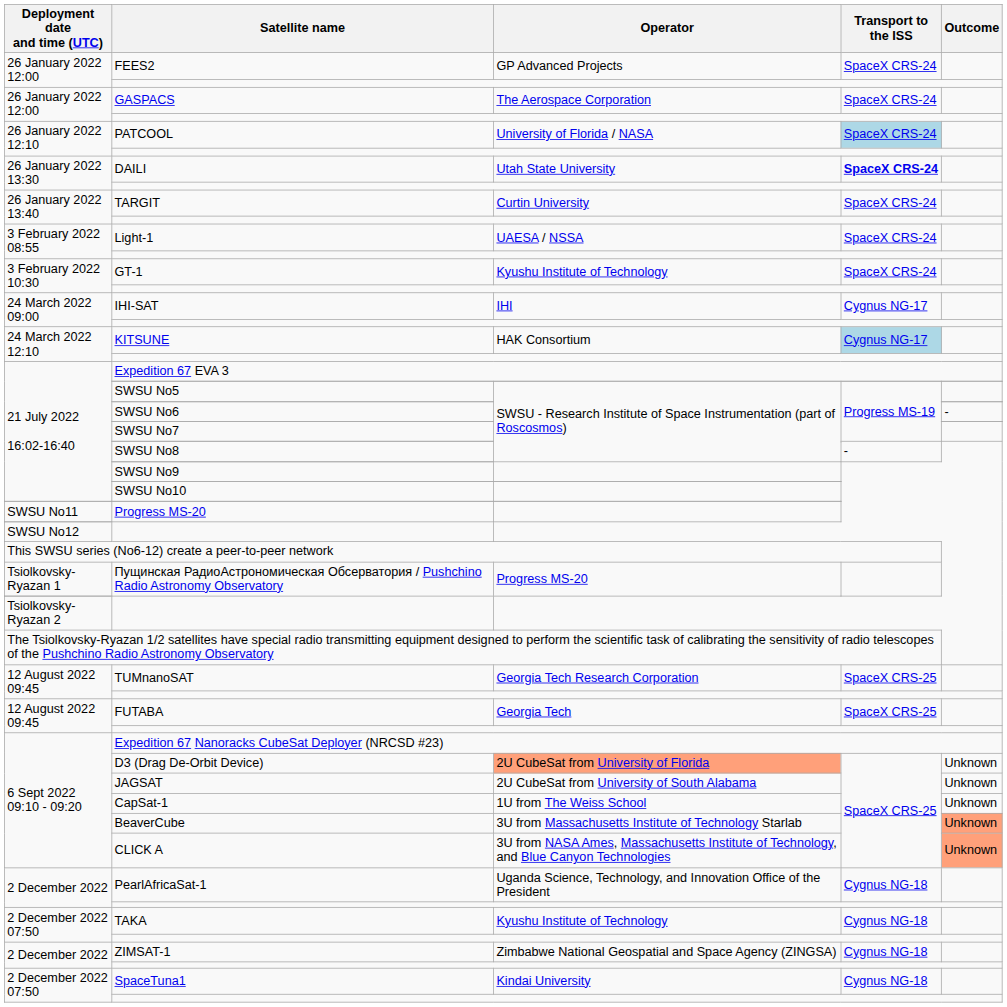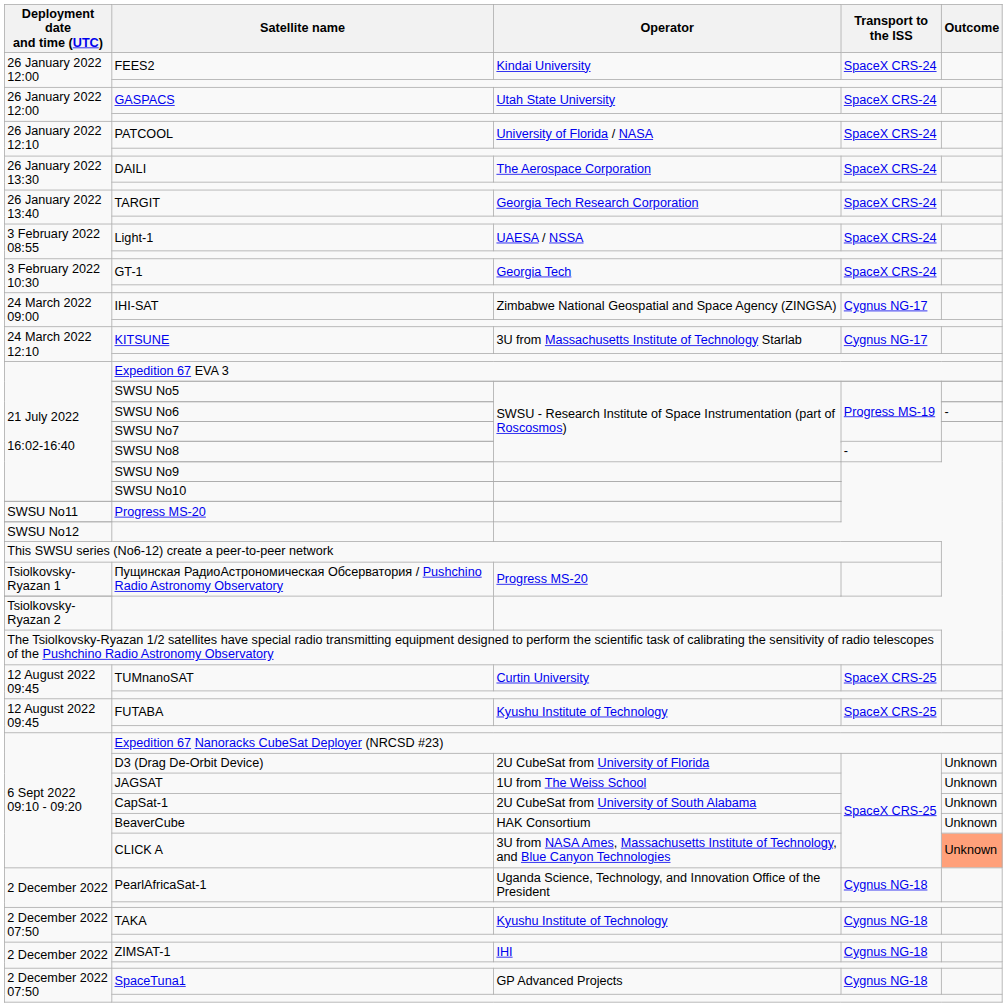FEES2 | Operator: GP Advanced Projects -> Kindai University
GASPACS | Operator: The Aerospace Corporation -> Utah State University
PATCOOL | Transport to the ISS: lightblue background -> no background
DAILI | Operator: Utah State University -> The Aerospace Corporation
DAILI | Transport to the ISS: bold -> normal
TARGIT | Operator: Curtin University -> Georgia Tech Research Corporation
GT-1 | Operator: Kyushu Institute of Technology -> Georgia Tech
IHI-SAT | Operator: IHI -> Zimbabwe National Geospatial and Space Agency (ZINGSA)
KITSUNE | Operator: HAK Consortium -> 3U from Massachusetts Institute of Technology Starlab
KITSUNE | Transport to the ISS: lightblue background -> no background
TUMnanoSAT | Operator: Georgia Tech Research Corporation -> Curtin University
FUTABA | Operator: Georgia Tech -> Kyushu Institute of Technology
D3 (Drag De-Orbit Device) | Operator: lightsalmon background -> no background
JAGSAT | Operator: 2U CubeSat from University of South Alabama -> 1U from The Weiss School
CapSat-1 | Operator: 1U from The Weiss School -> 2U CubeSat from University of South Alabama
BeaverCube | Operator: 3U from Massachusetts Institute of Technology Starlab -> HAK Consortium
BeaverCube | Outcome: lightsalmon background -> no background
ZIMSAT-1 | Operator: Zimbabwe National Geospatial and Space Agency (ZINGSA) -> IHI
SpaceTuna1 | Operator: Kindai University -> GP Advanced Projects
